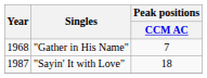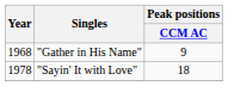"Gather in His Name" | Peak positions / CCM AC: 7 -> 9
"Sayin' It with Love" | Year: 1987 -> 1978
